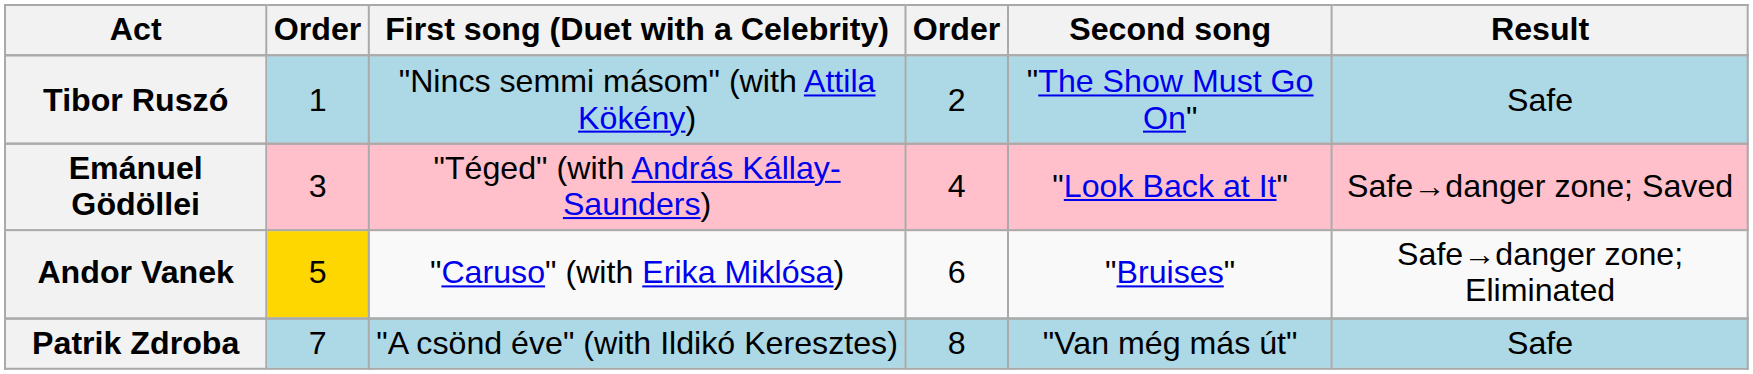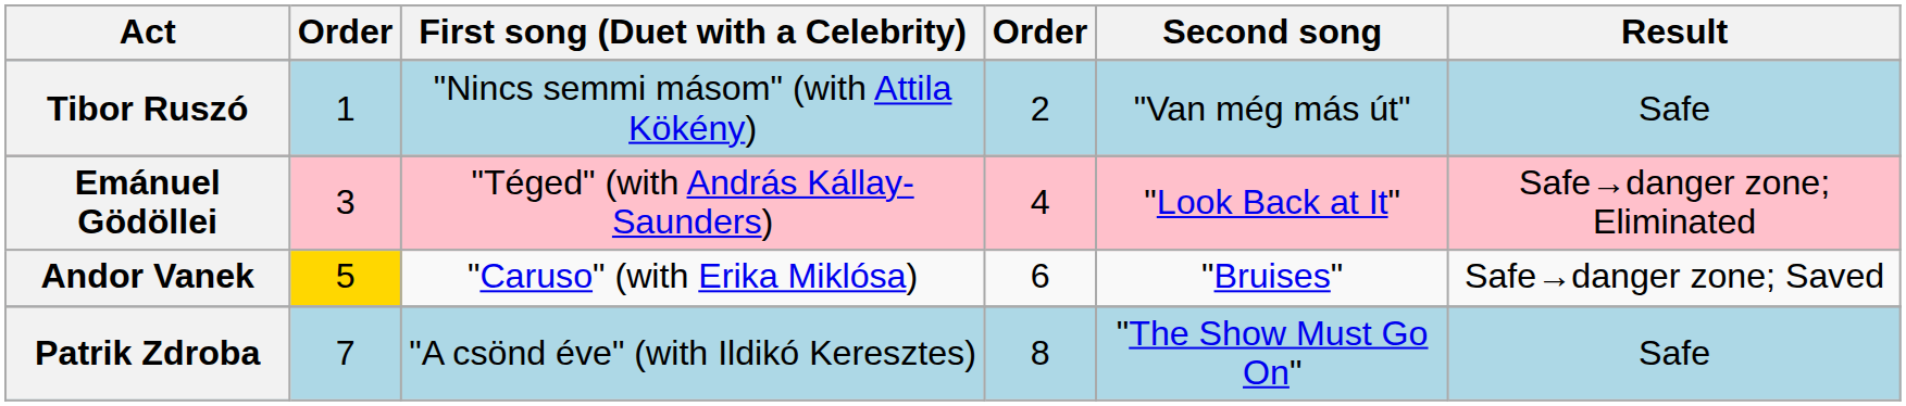Tibor Ruszó | Second song: "The Show Must Go On" -> "Van még más út"
Emánuel Gödöllei | Result: Safe→danger zone; Saved -> Safe→danger zone; Eliminated
Andor Vanek | Result: Safe→danger zone; Eliminated -> Safe→danger zone; Saved
Patrik Zdroba | Second song: "Van még más út" -> "The Show Must Go On"
